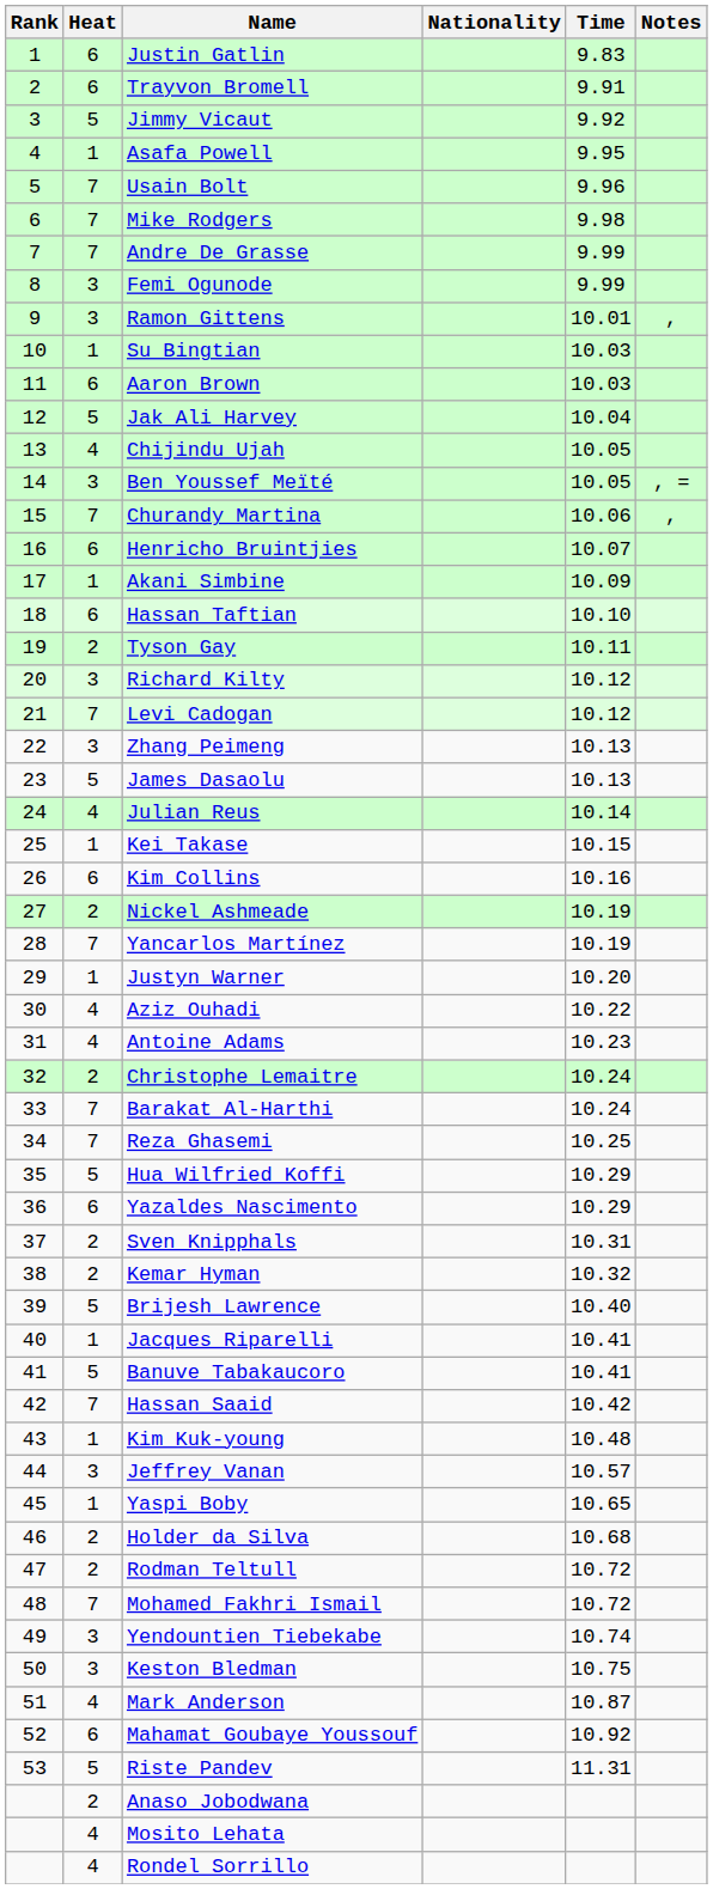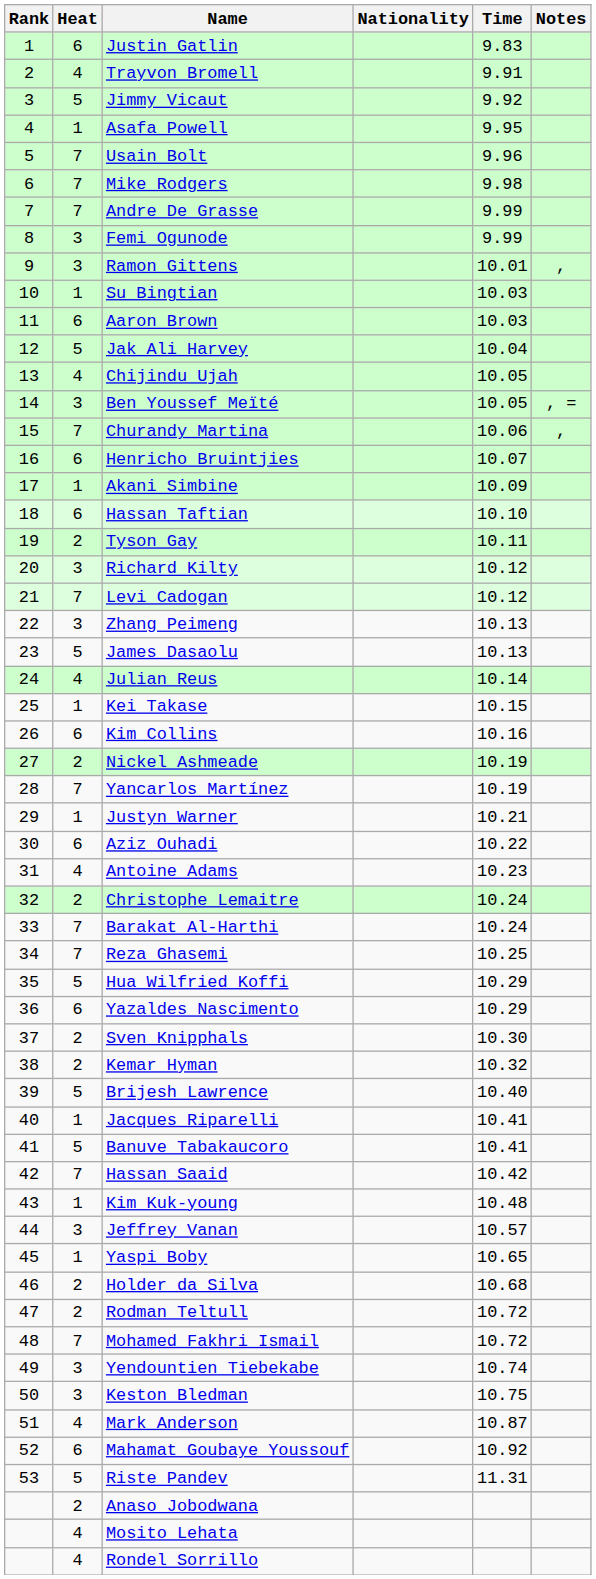Trayvon Bromell | Heat: 6 -> 4
Justyn Warner | Time: 10.20 -> 10.21
Aziz Ouhadi | Heat: 4 -> 6
Sven Knipphals | Time: 10.31 -> 10.30
